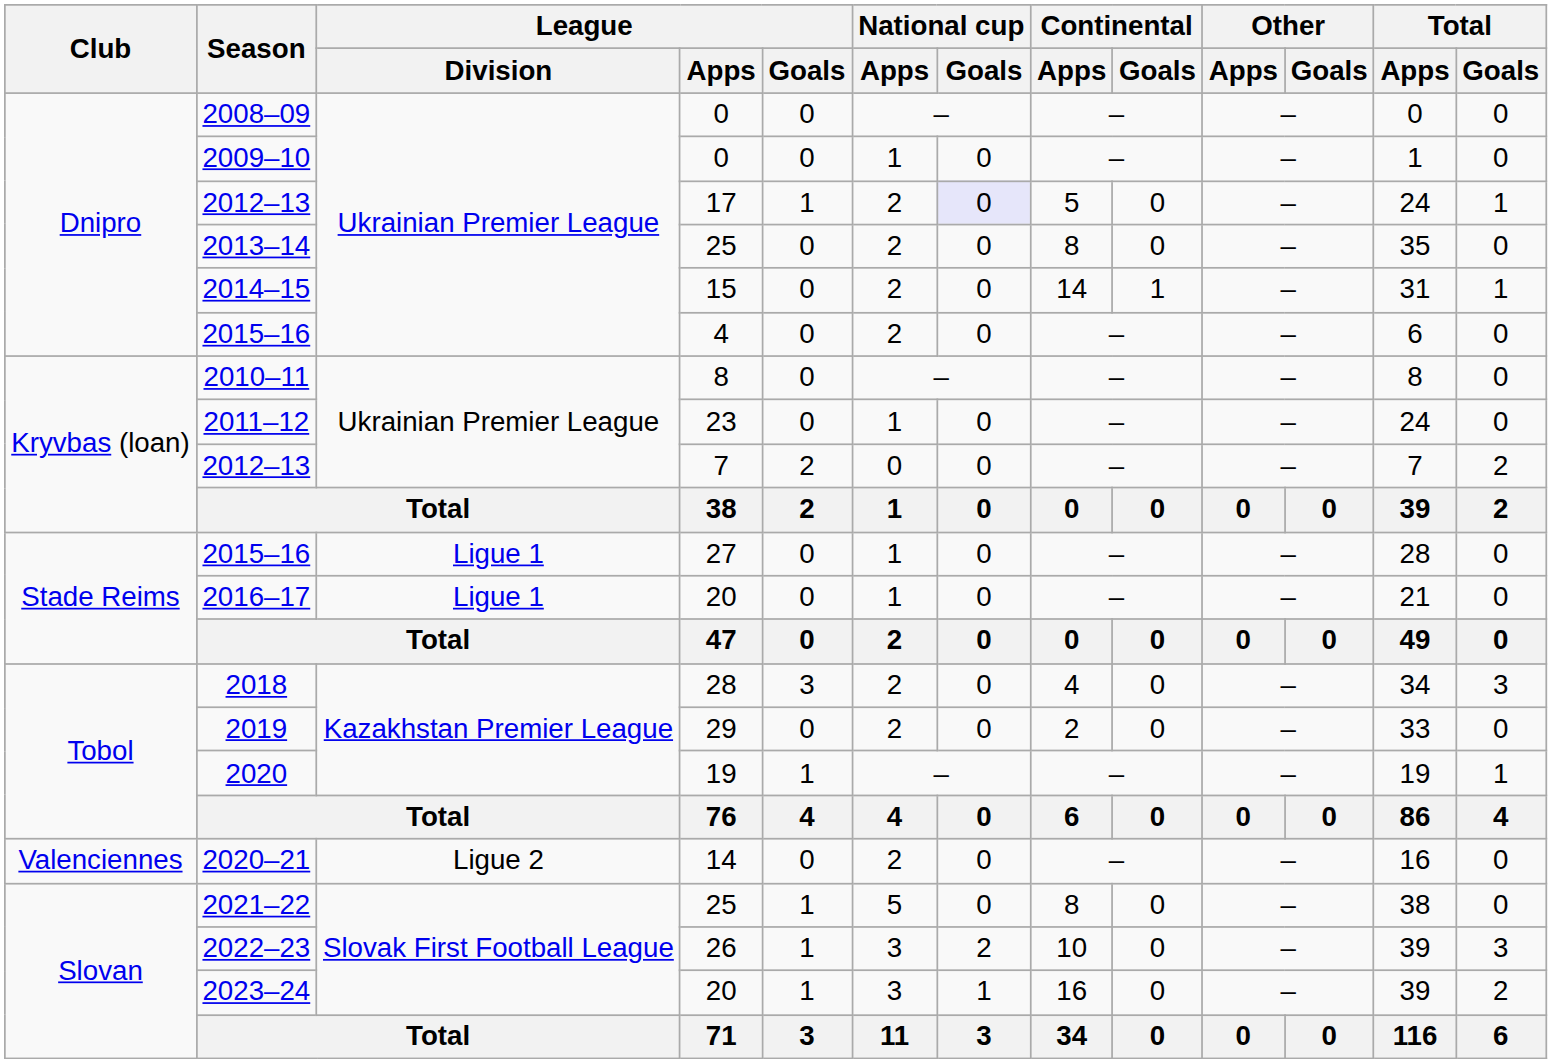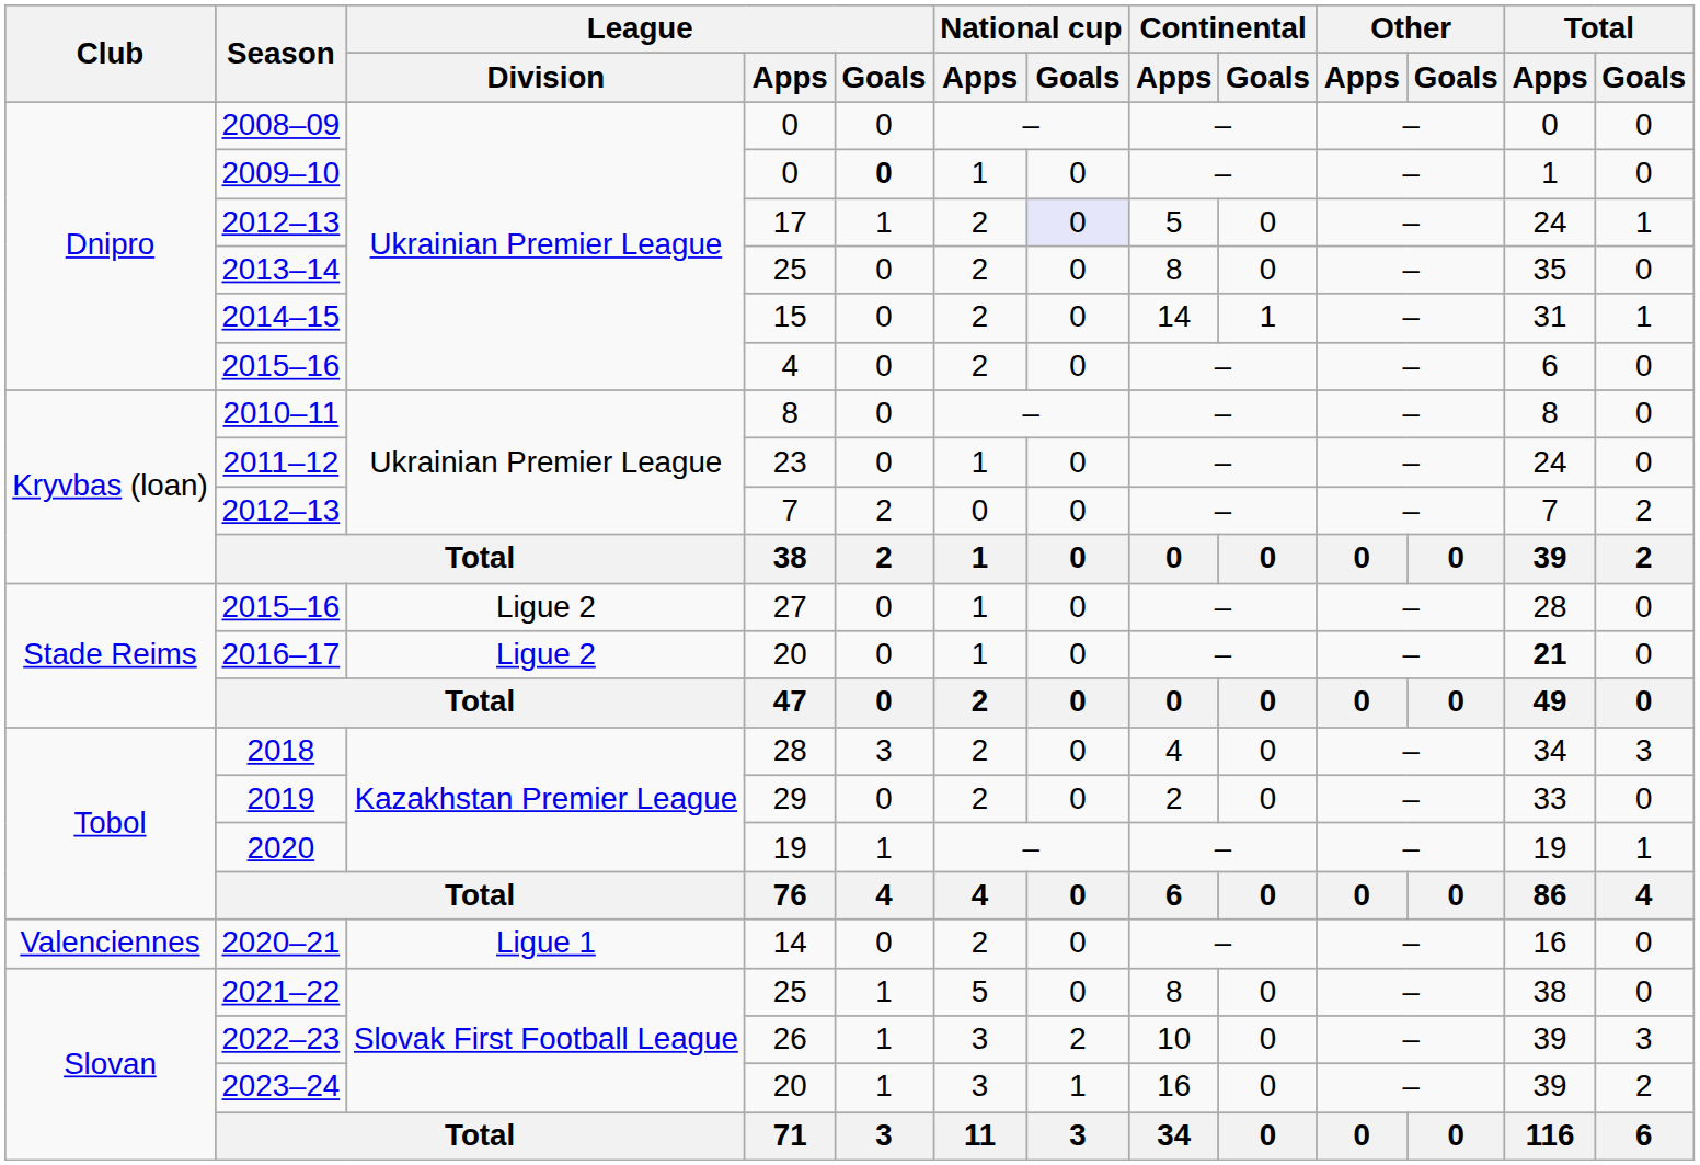2009–10 | League / Goals: normal -> bold
2015–16 / 27 | League / Division: Ligue 1 -> Ligue 2
2016–17 | League / Division: Ligue 1 -> Ligue 2
2016–17 | Total / Apps: normal -> bold
2020–21 | League / Division: Ligue 2 -> Ligue 1
